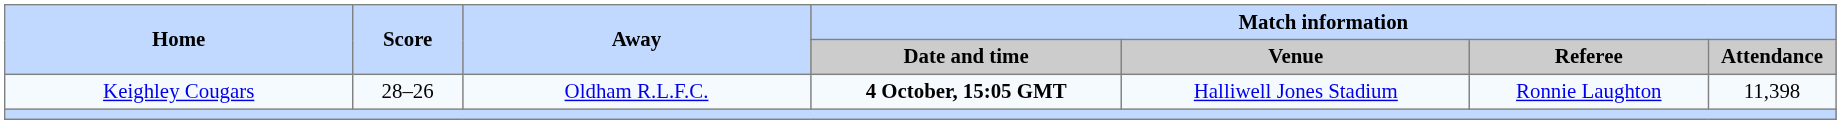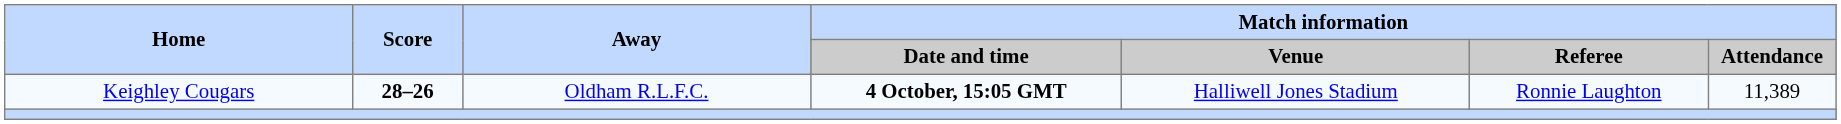Keighley Cougars | Score: normal -> bold
Keighley Cougars | Match information / Attendance: 11,398 -> 11,389
